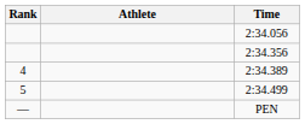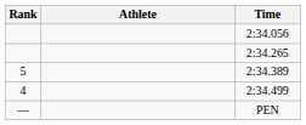+ row: 2:34.265
- row: 2:34.356
2:34.389 | Rank: 4 -> 5
2:34.499 | Rank: 5 -> 4
